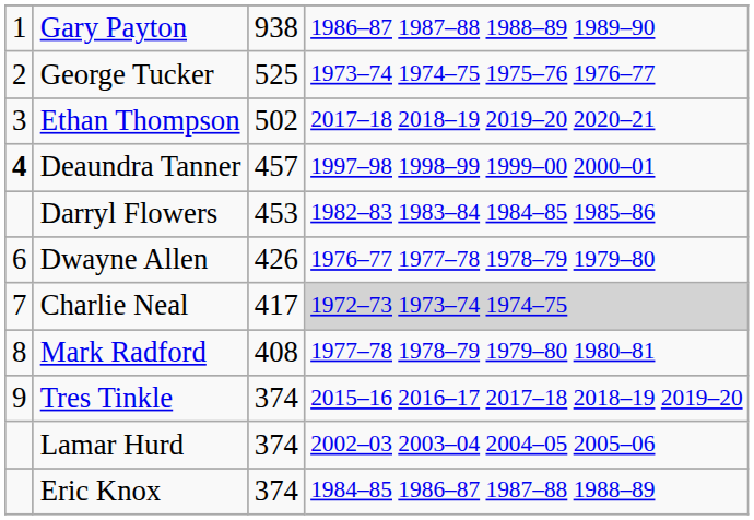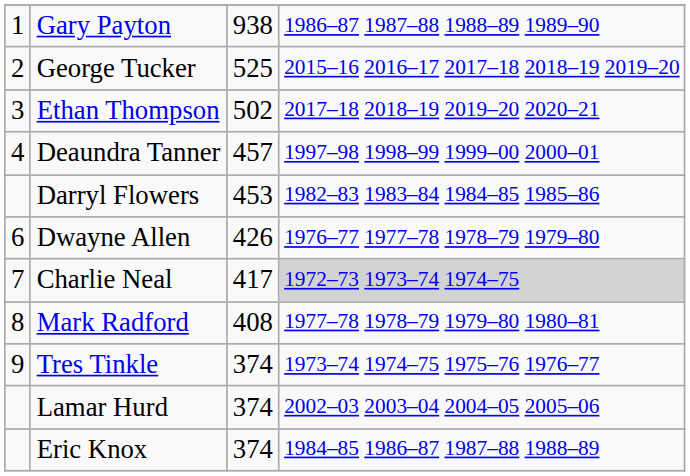George Tucker | column 4: 1973–74 1974–75 1975–76 1976–77 -> 2015–16 2016–17 2017–18 2018–19 2019–20
Deaundra Tanner | column 1: bold -> normal
Tres Tinkle | column 4: 2015–16 2016–17 2017–18 2018–19 2019–20 -> 1973–74 1974–75 1975–76 1976–77
